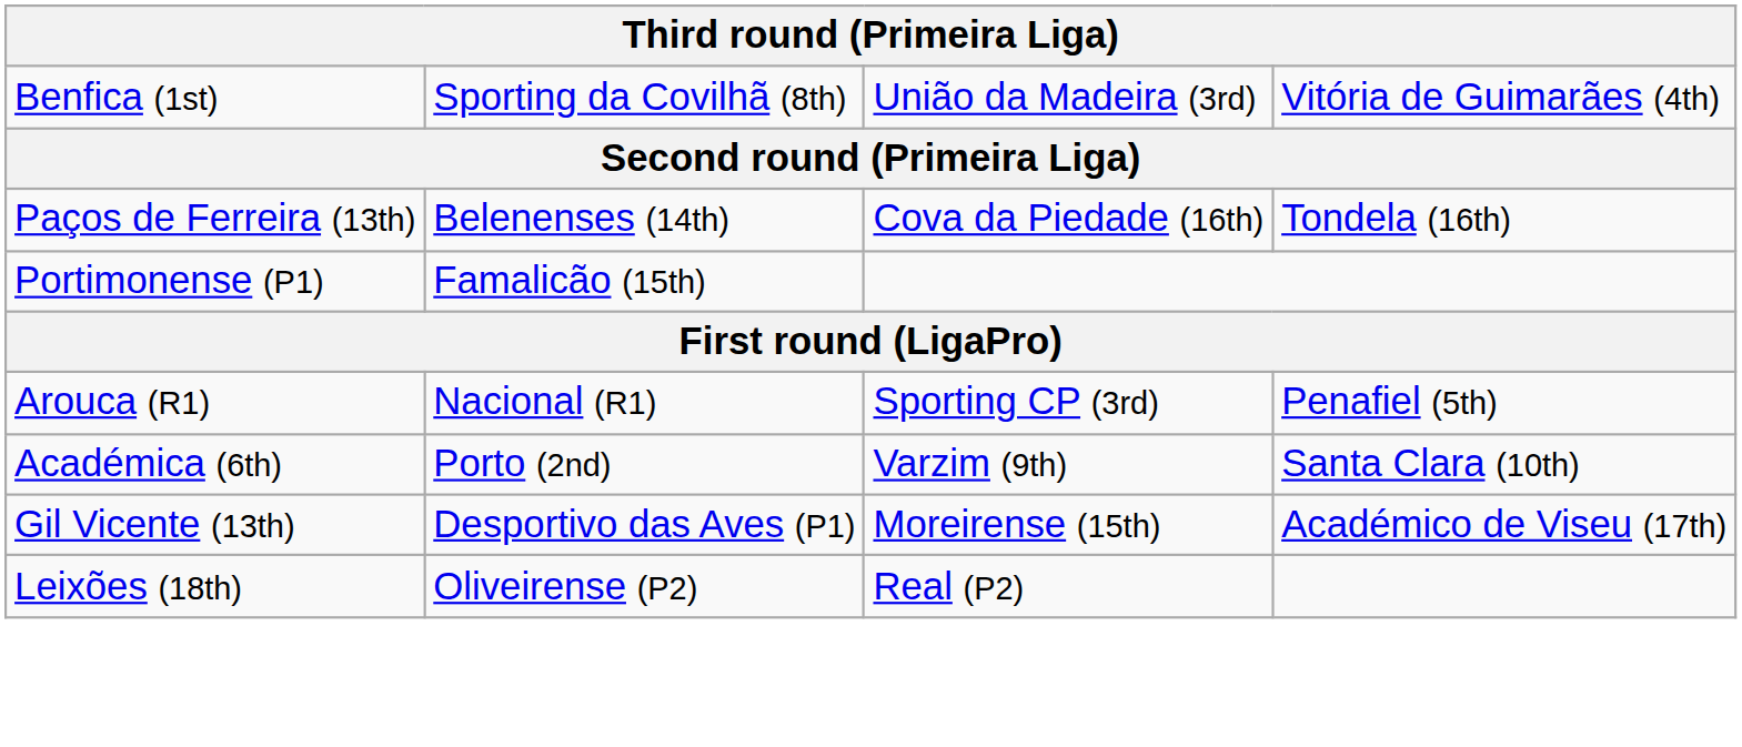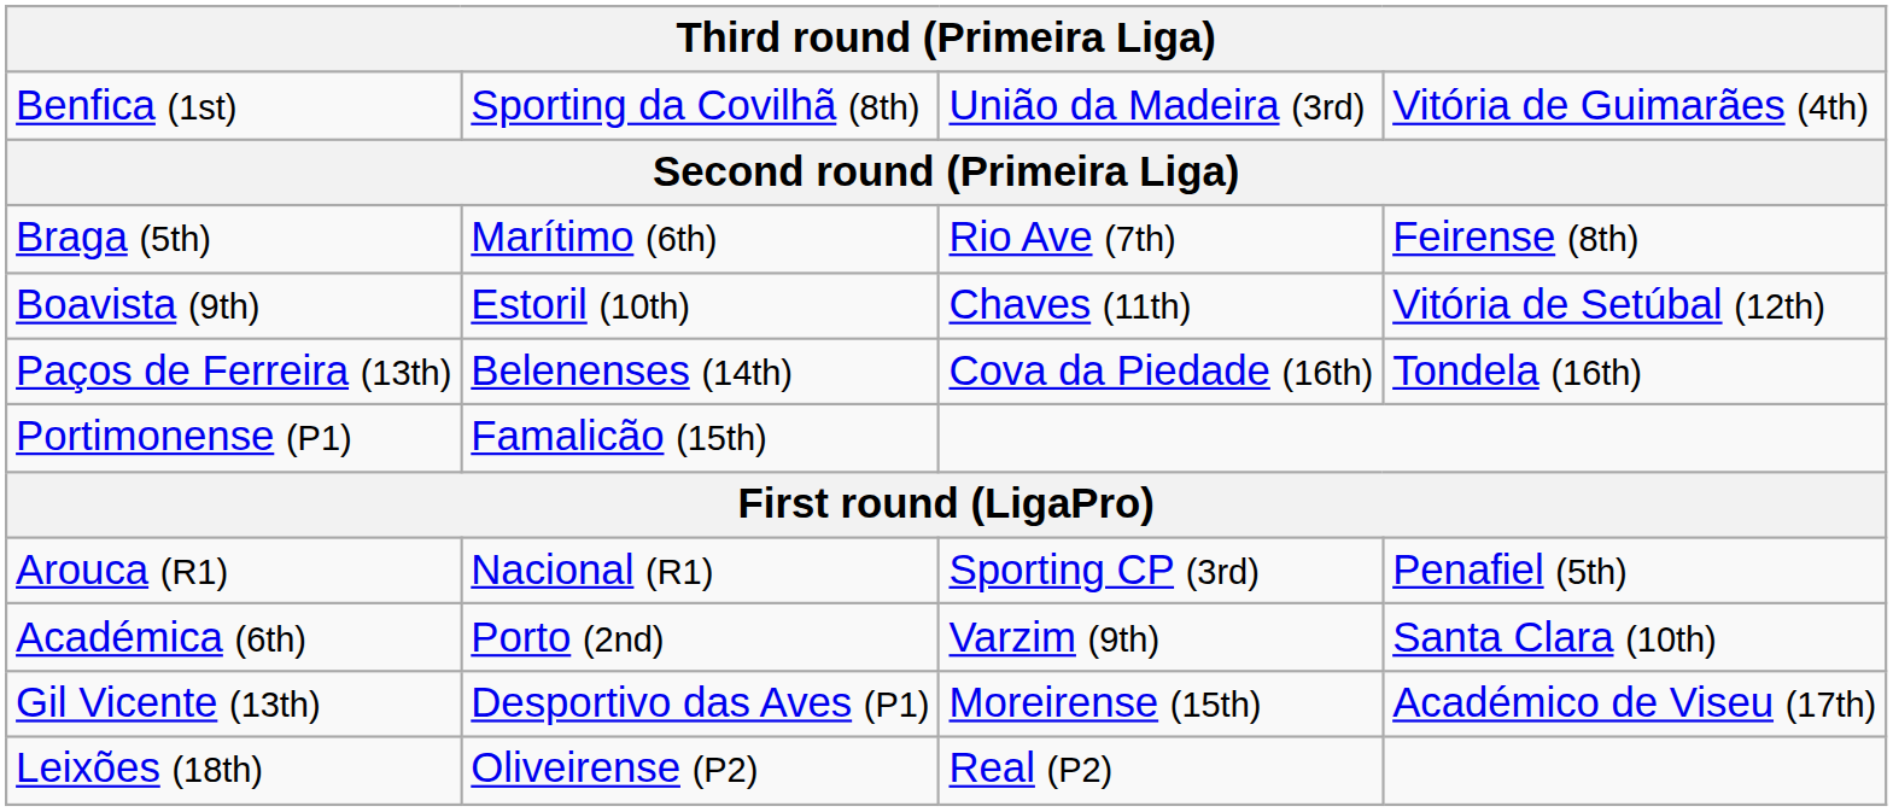+ row: Braga (5th) | Marítimo (6th) | Rio Ave (7th) | Feirense (8th)
+ row: Boavista (9th) | Estoril (10th) | Chaves (11th) | Vitória de Setúbal (12th)
